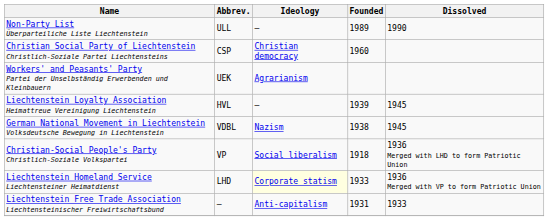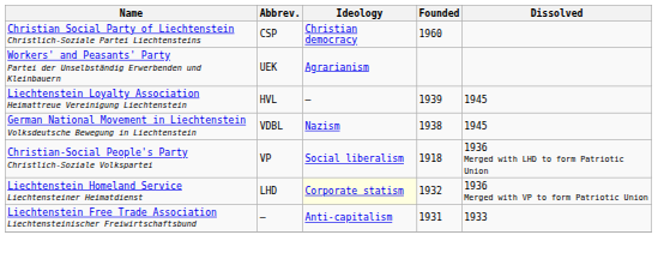- row: Non-Party List Überparteiliche Liste Liechtenstein | ULL | – | 1989 | 1990
Liechtenstein Homeland Service Liechtensteiner Heimatdienst | Founded: 1933 -> 1932
